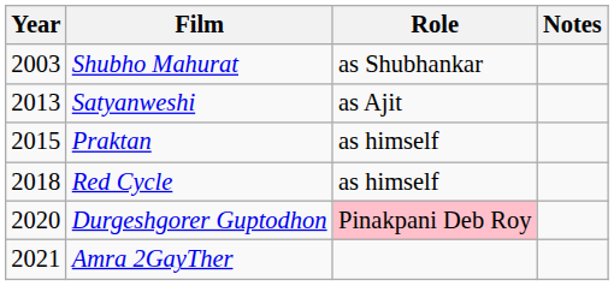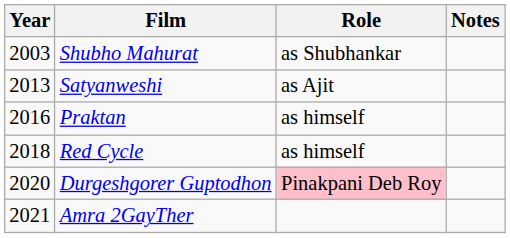Praktan | Year: 2015 -> 2016
